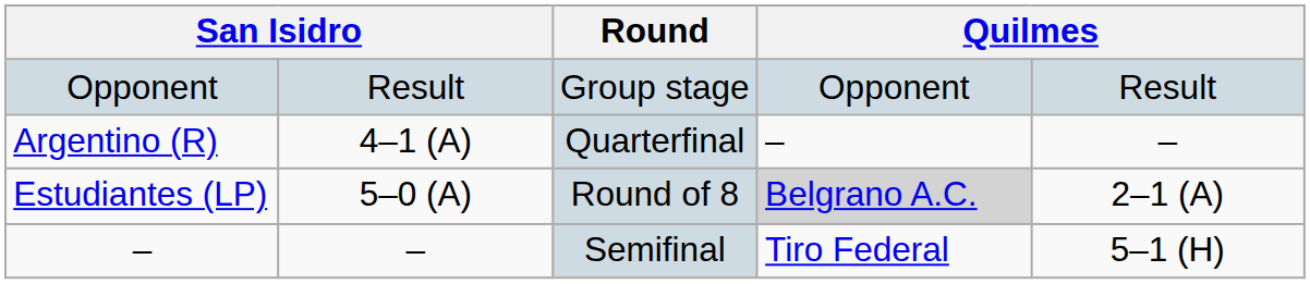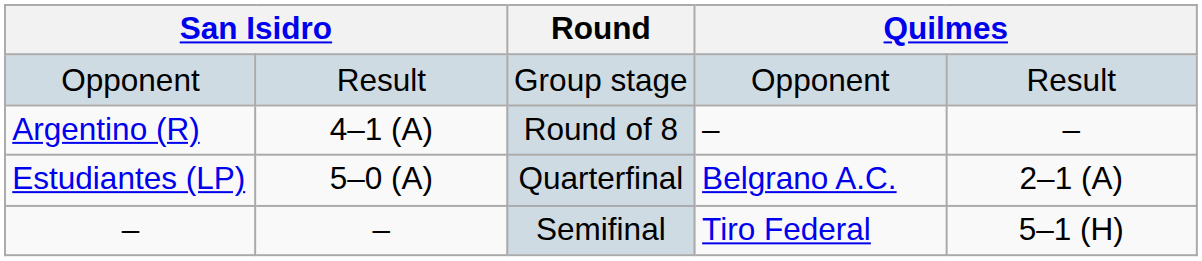Argentino (R) | Round: Quarterfinal -> Round of 8
Estudiantes (LP) | Round: Round of 8 -> Quarterfinal
Estudiantes (LP) | column 5: lightgrey background -> no background
